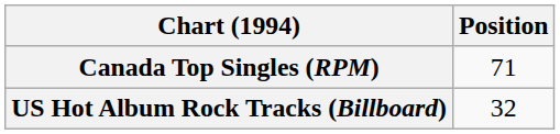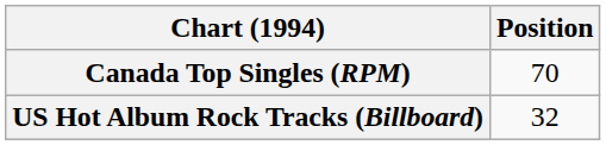Canada Top Singles (RPM) | Position: 71 -> 70
